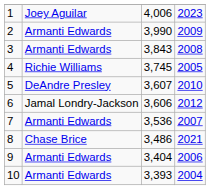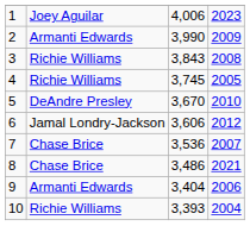3 | column 2: Armanti Edwards -> Richie Williams
5 | column 3: 3,607 -> 3,670
7 | column 2: Armanti Edwards -> Chase Brice
10 | column 2: Armanti Edwards -> Richie Williams
